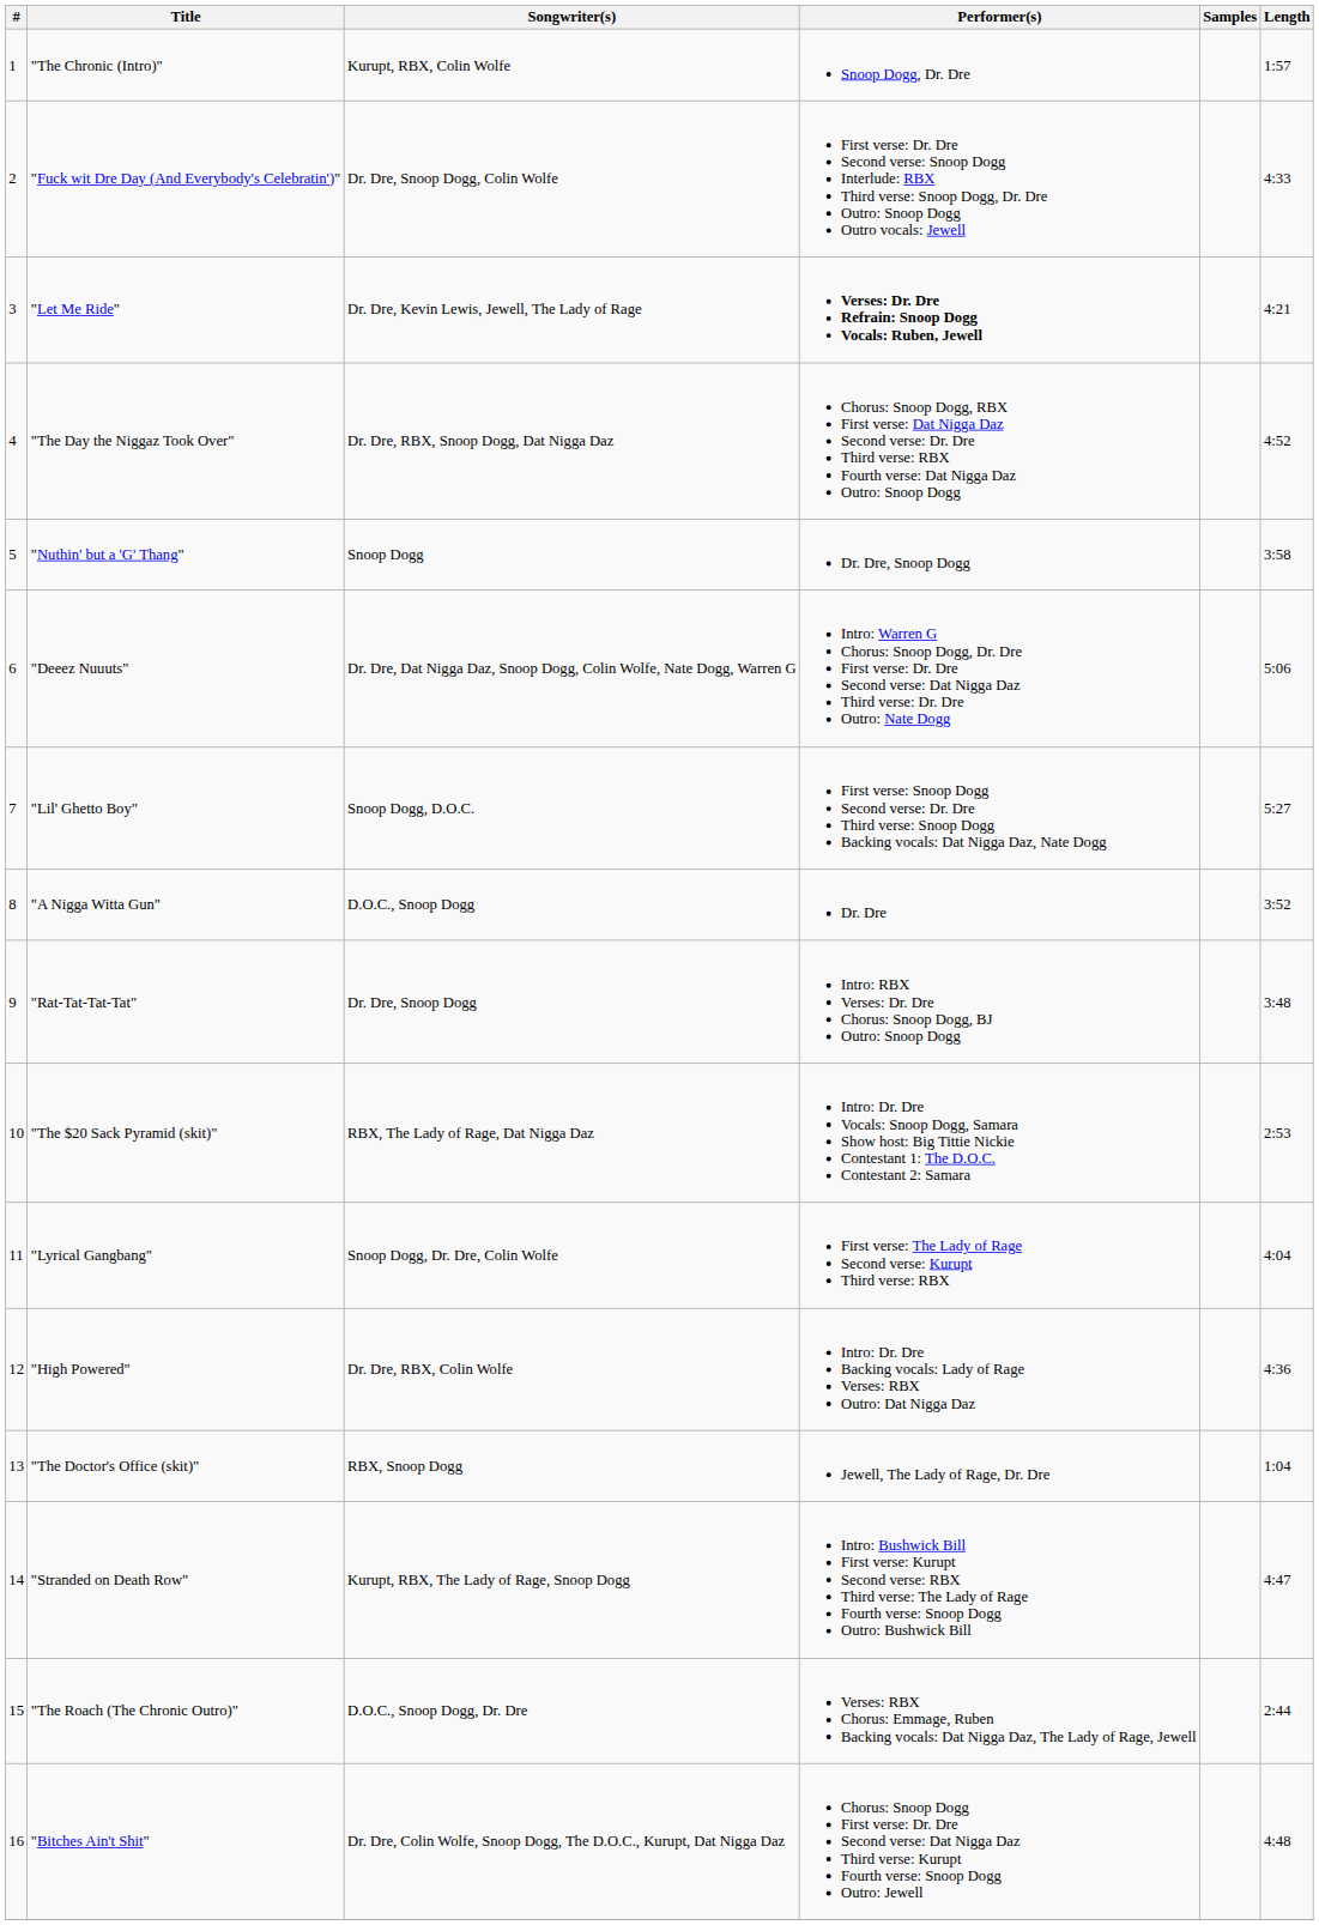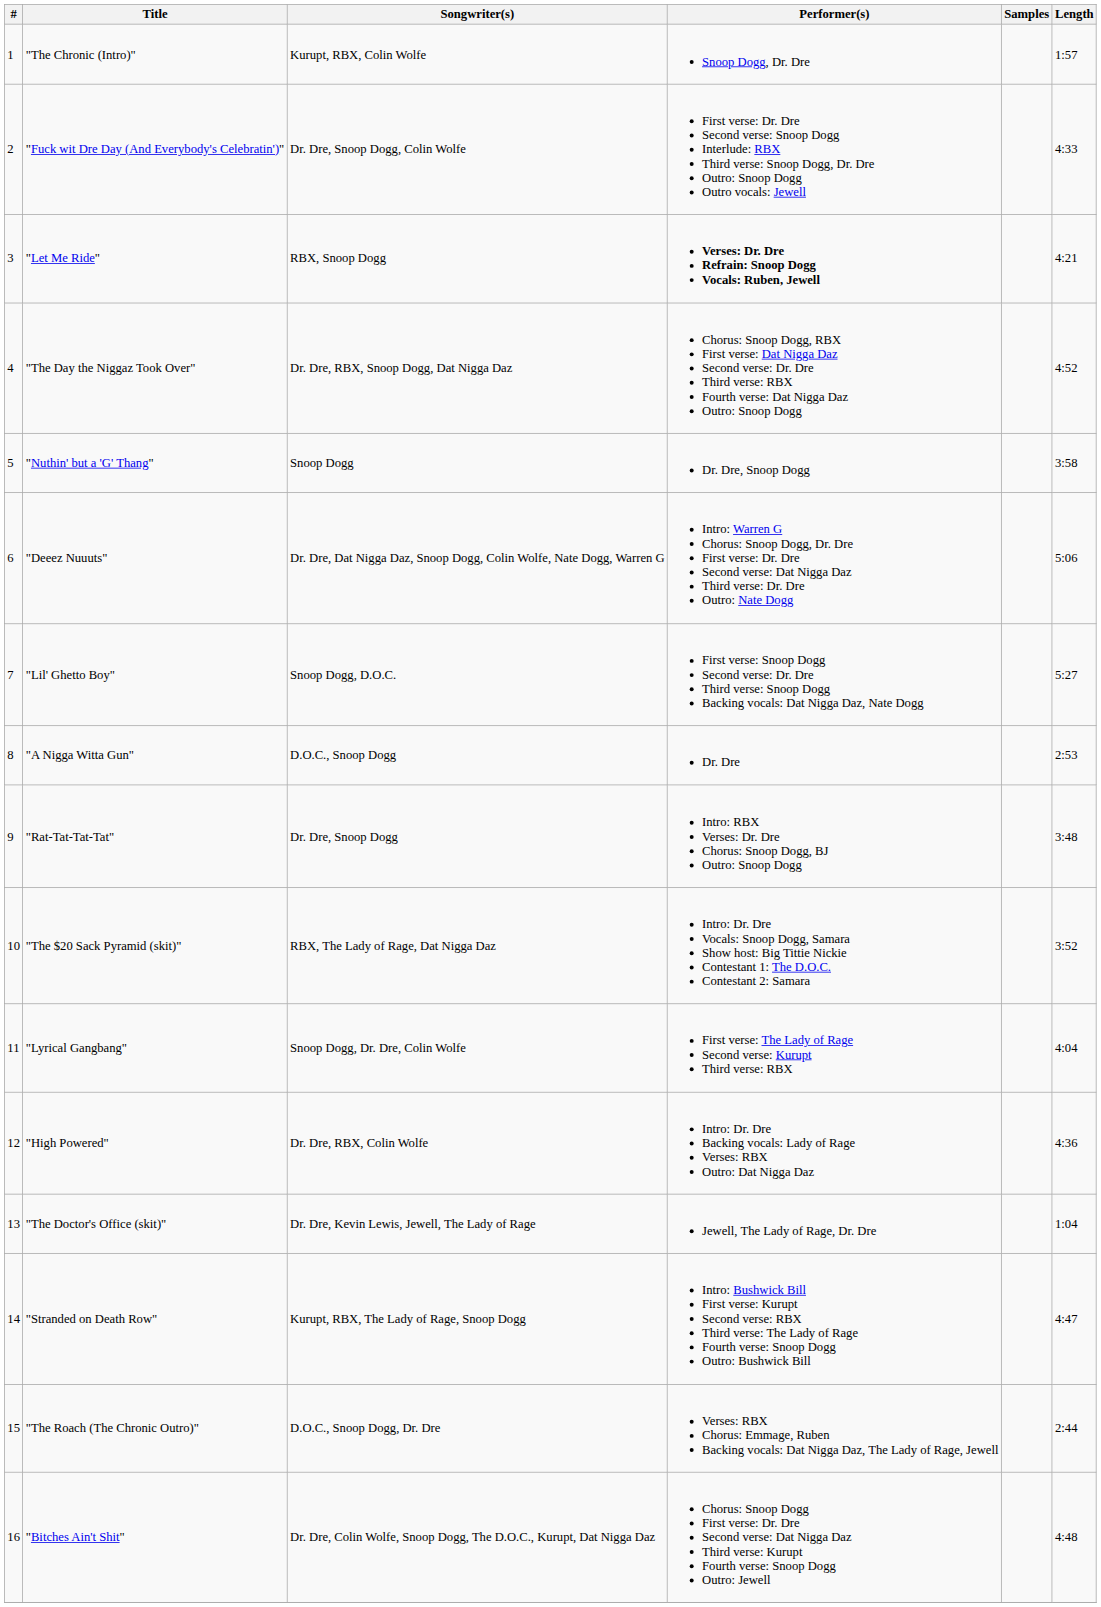"Let Me Ride" | Songwriter(s): Dr. Dre, Kevin Lewis, Jewell, The Lady of Rage -> RBX, Snoop Dogg
"A Nigga Witta Gun" | Length: 3:52 -> 2:53
"The $20 Sack Pyramid (skit)" | Length: 2:53 -> 3:52
"The Doctor's Office (skit)" | Songwriter(s): RBX, Snoop Dogg -> Dr. Dre, Kevin Lewis, Jewell, The Lady of Rage
